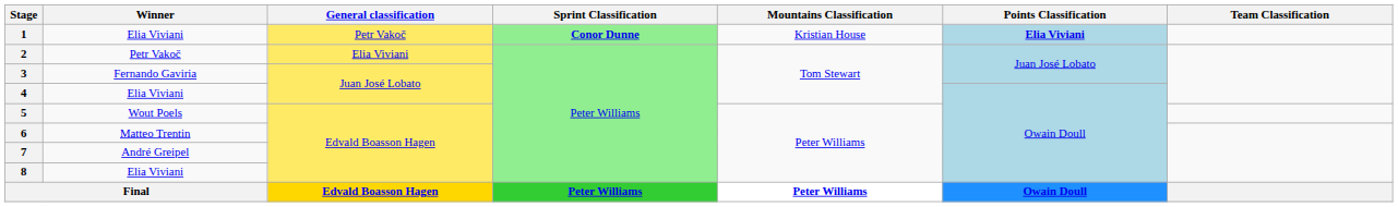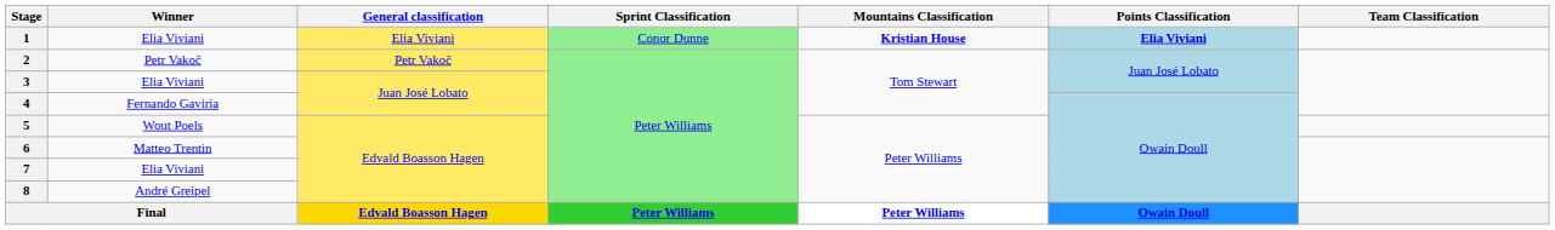1 | General classification: Petr Vakoč -> Elia Viviani
1 | Sprint Classification: bold -> normal
1 | Mountains Classification: normal -> bold
2 | General classification: Elia Viviani -> Petr Vakoč
3 | Winner: Fernando Gaviria -> Elia Viviani
4 | Winner: Elia Viviani -> Fernando Gaviria
7 | Winner: André Greipel -> Elia Viviani
8 | Winner: Elia Viviani -> André Greipel
